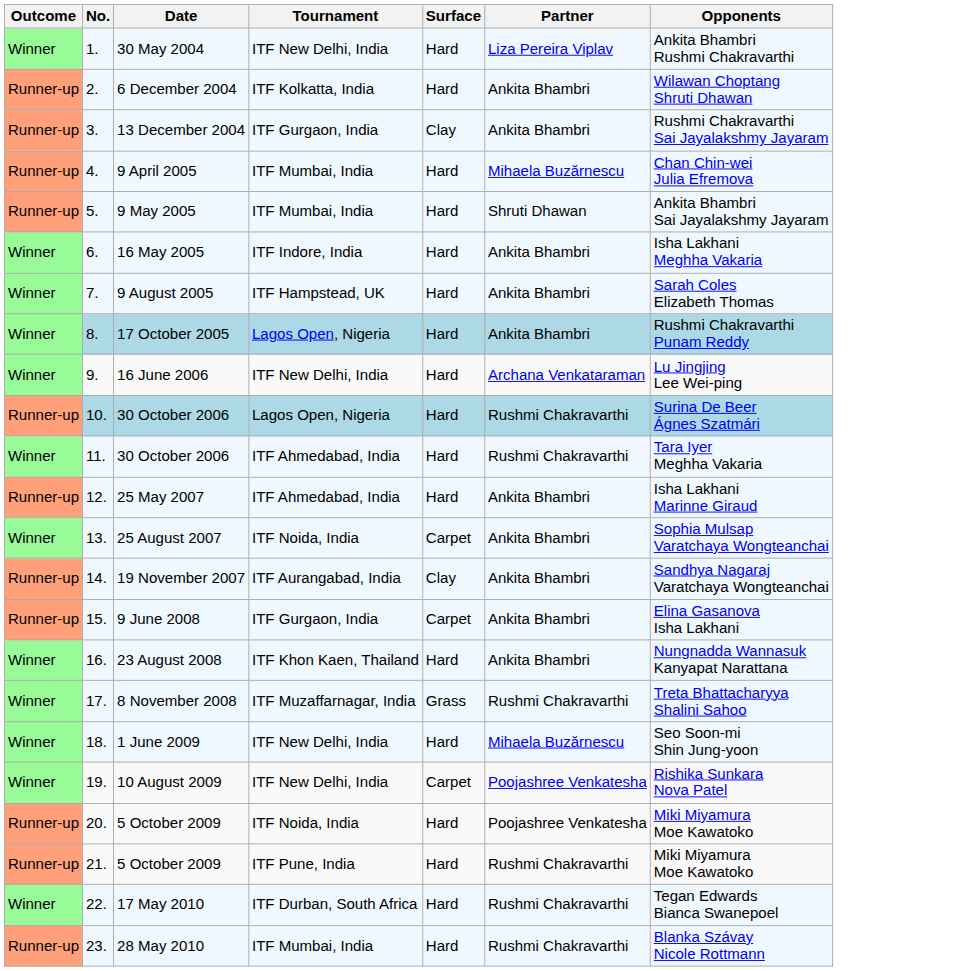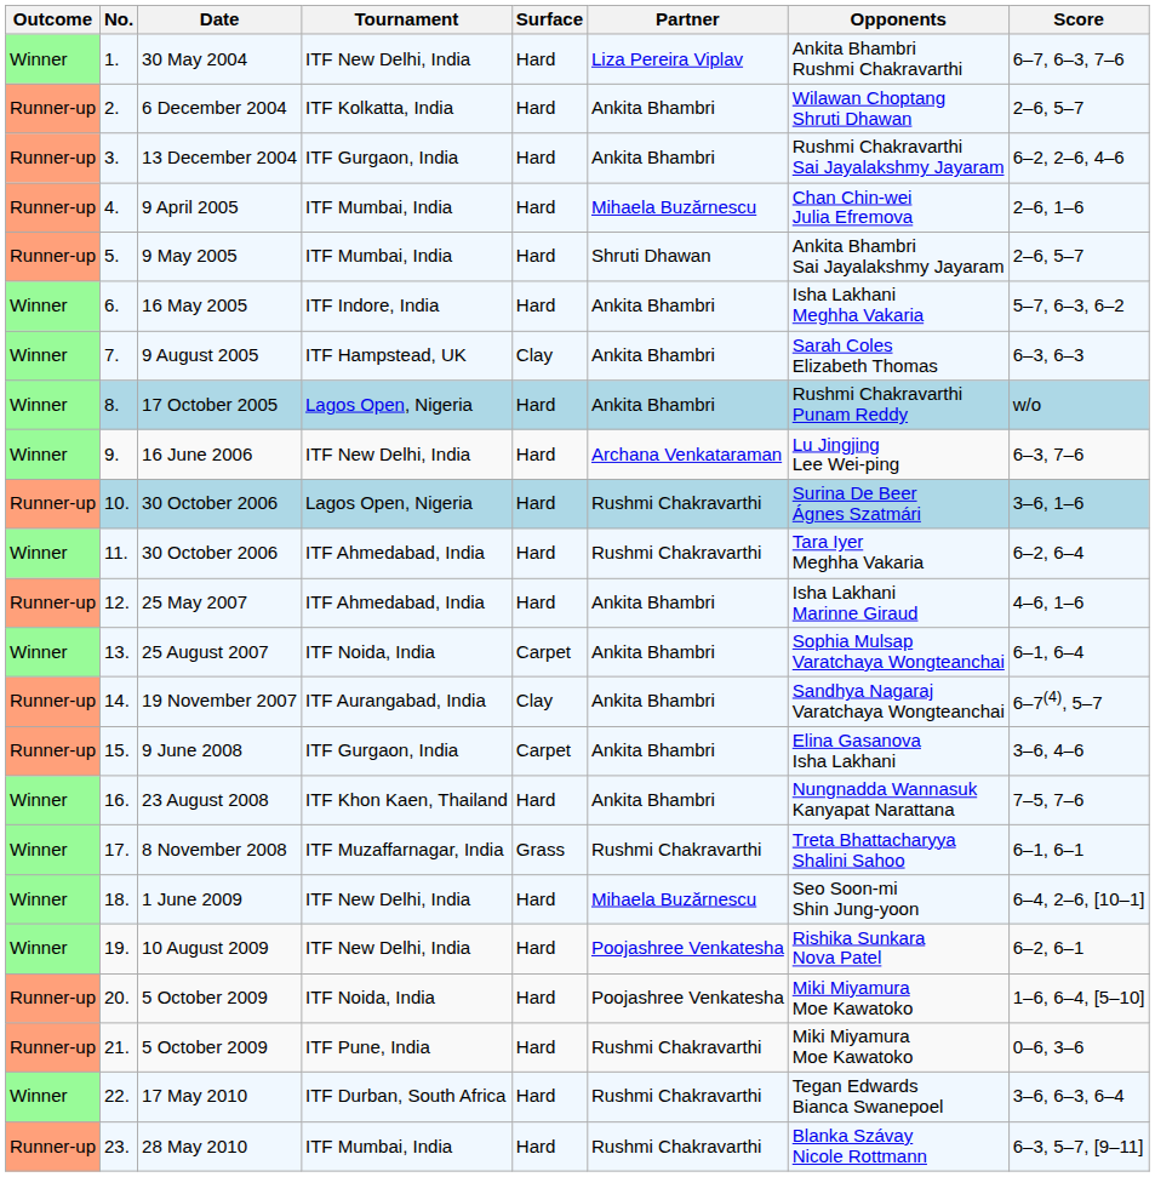+ column: Score | 6–7, 6–3, 7–6 | 2–6, 5–7 | 6–2, 2–6, 4–6 | 2–6, 1–6 | 2–6, 5–7 | 5–7, 6–3, 6–2 | 6–3, 6–3 | w/o | 6–3, 7–6 | 3–6, 1–6 | 6–2, 6–4 | 4–6, 1–6 | 6–1, 6–4 | 6–7(4), 5–7 | 3–6, 4–6 | 7–5, 7–6 | 6–1, 6–1 | 6–4, 2–6, [10–1] | 6–2, 6–1 | 1–6, 6–4, [5–10] | 0–6, 3–6 | 3–6, 6–3, 6–4 | 6–3, 5–7, [9–11]
13 December 2004 | Surface: Clay -> Hard
9 August 2005 | Surface: Hard -> Clay
10 August 2009 | Surface: Carpet -> Hard
